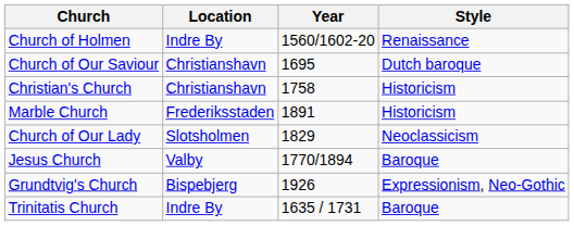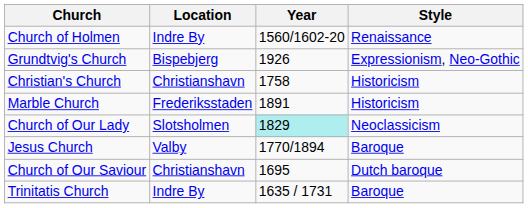rows swapped: Church of Our Saviour <-> Grundtvig's Church
Church of Our Lady | Year: no background -> paleturquoise background
